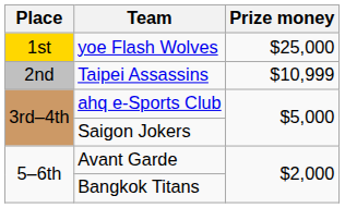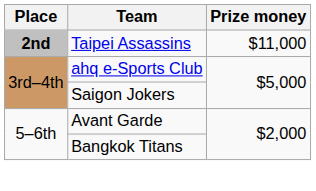- row: 1st | yoe Flash Wolves | $25,000
Taipei Assassins | Place: normal -> bold
Taipei Assassins | Prize money: $10,999 -> $11,000
